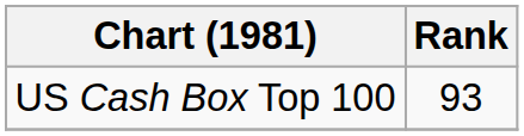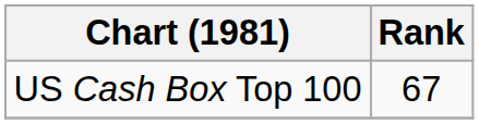US Cash Box Top 100 | Rank: 93 -> 67
